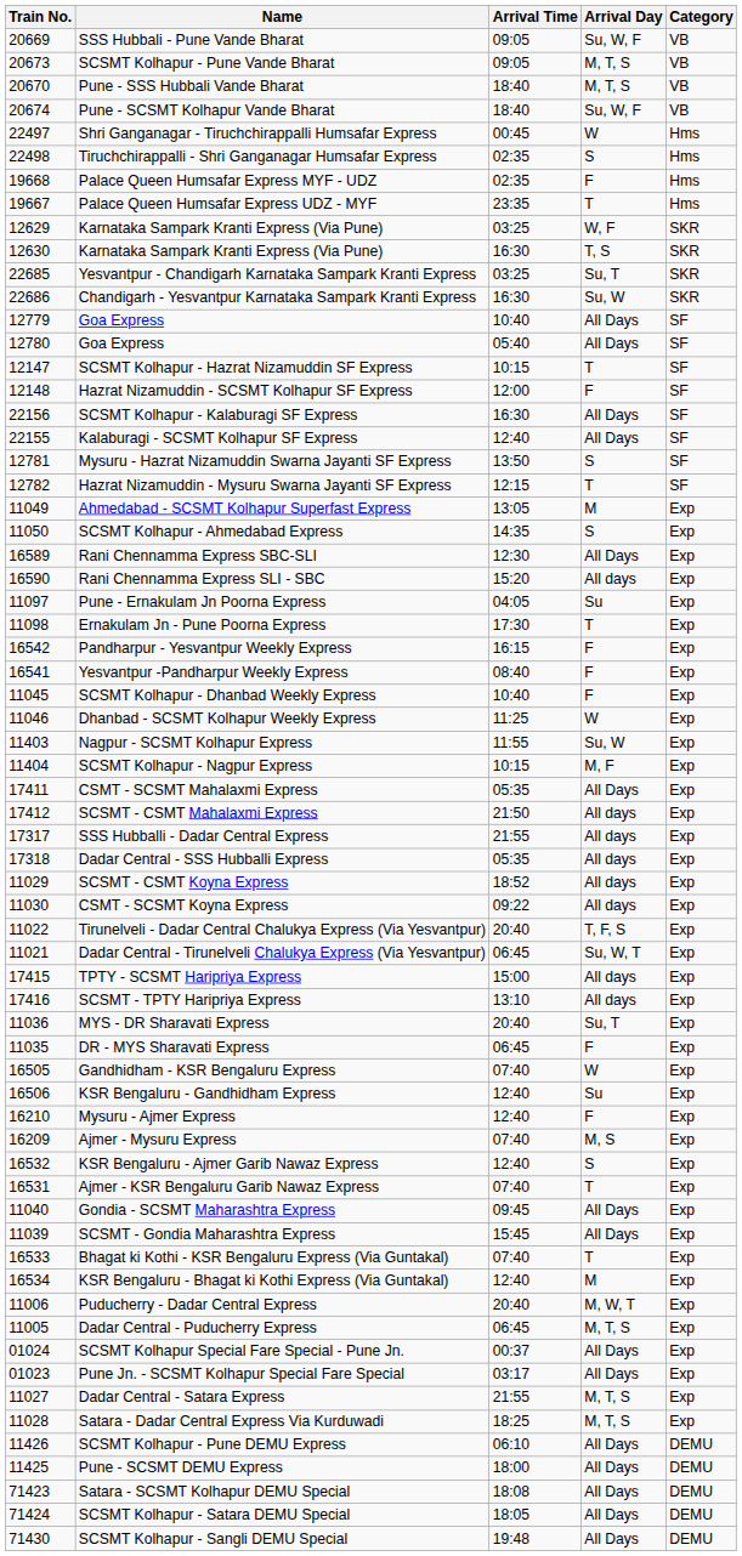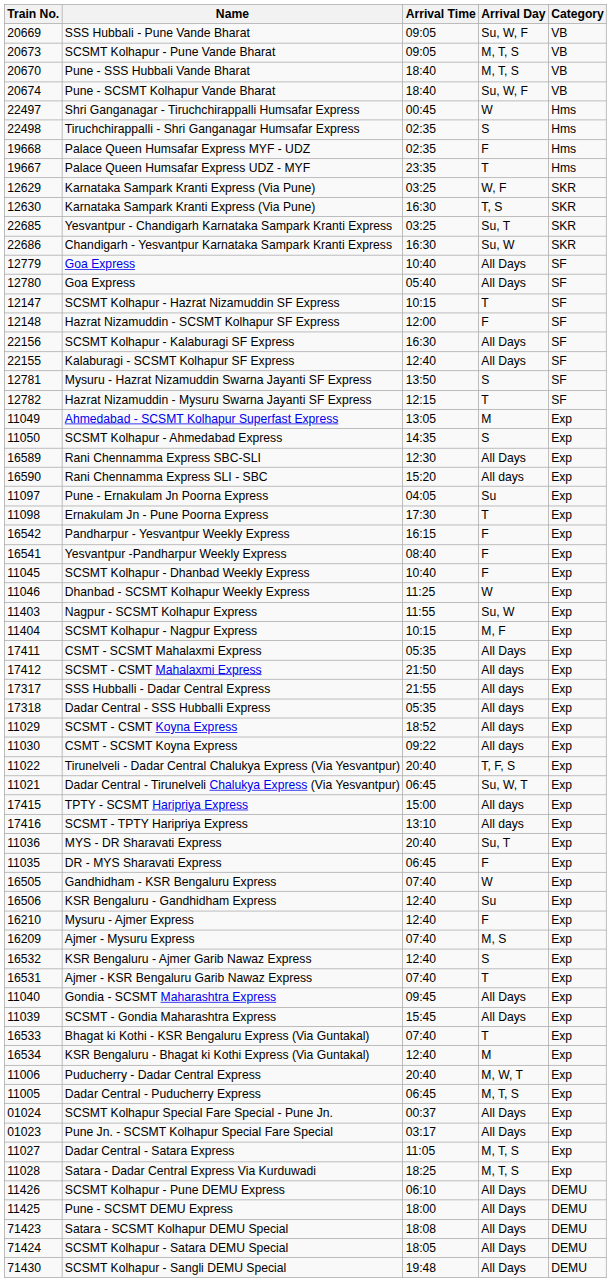Dadar Central - Satara Express | Arrival Time: 21:55 -> 11:05
